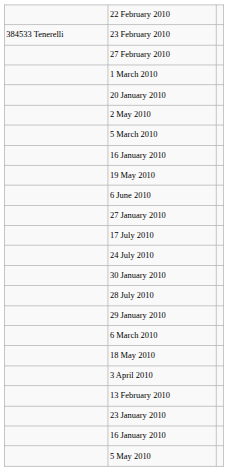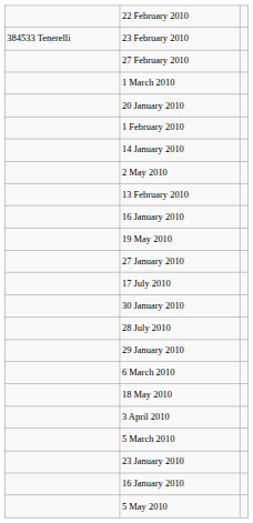+ row: 1 February 2010
+ row: 14 January 2010
rows swapped: 13 February 2010 <-> 5 March 2010
- row: 6 June 2010
- row: 24 July 2010
